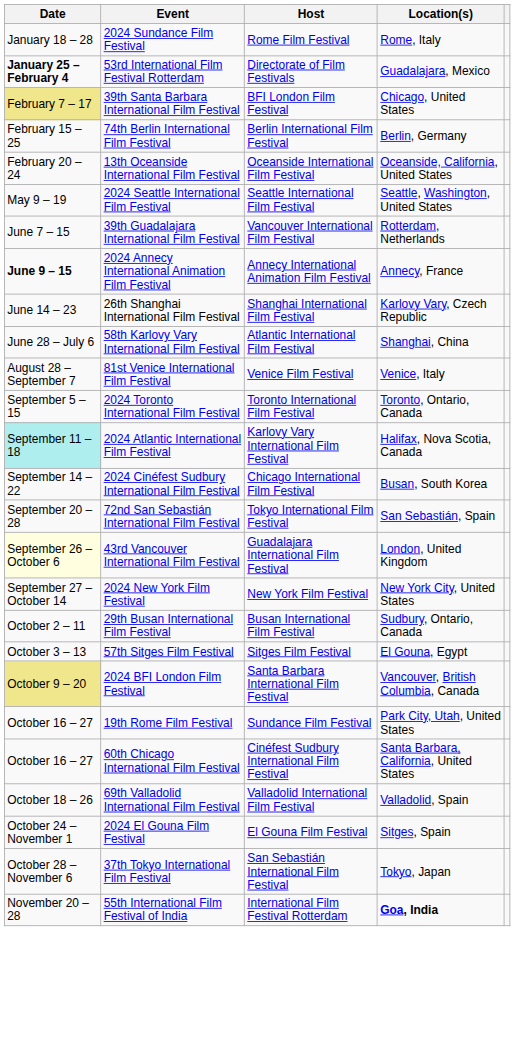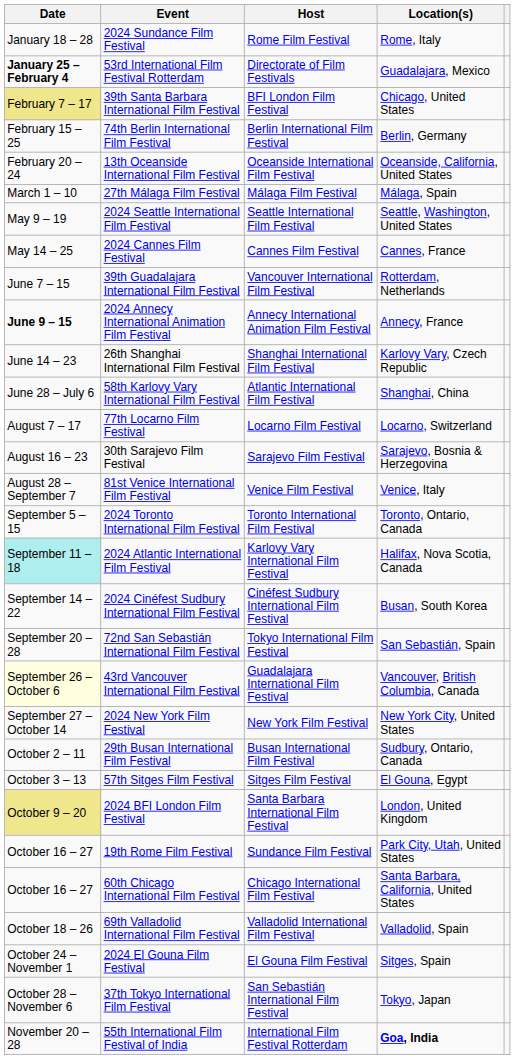+ row: March 1 – 10 | 27th Málaga Film Festival | Málaga Film Festival | Málaga, Spain
+ row: May 14 – 25 | 2024 Cannes Film Festival | Cannes Film Festival | Cannes, France
+ row: August 7 – 17 | 77th Locarno Film Festival | Locarno Film Festival | Locarno, Switzerland
+ row: August 16 – 23 | 30th Sarajevo Film Festival | Sarajevo Film Festival | Sarajevo, Bosnia & Herzegovina
2024 Cinéfest Sudbury International Film Festival | Host: Chicago International Film Festival -> Cinéfest Sudbury International Film Festival
43rd Vancouver International Film Festival | Location(s): London, United Kingdom -> Vancouver, British Columbia, Canada
2024 BFI London Film Festival | Location(s): Vancouver, British Columbia, Canada -> London, United Kingdom
60th Chicago International Film Festival | Host: Cinéfest Sudbury International Film Festival -> Chicago International Film Festival
